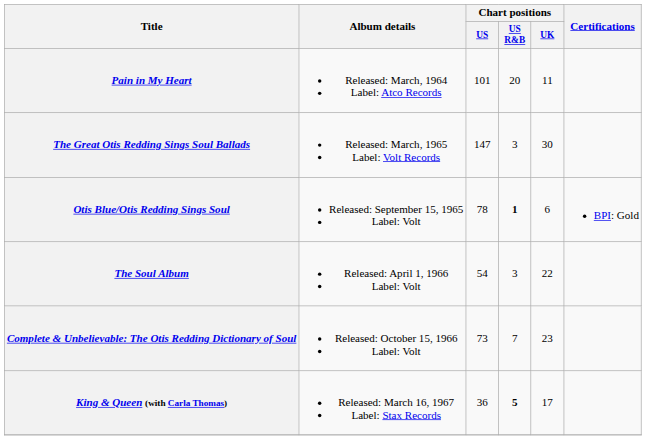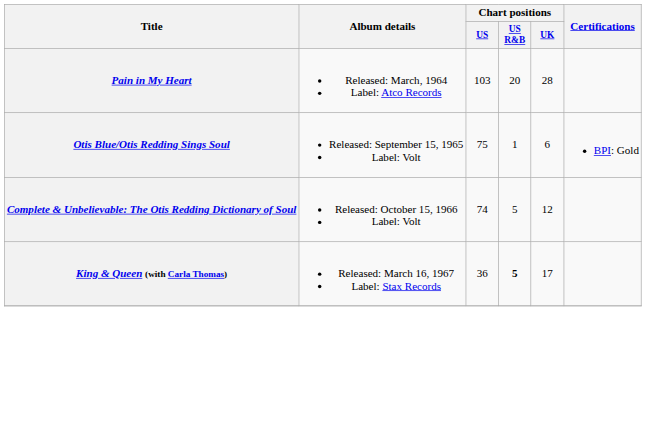Pain in My Heart | Chart positions / US: 101 -> 103
Pain in My Heart | Chart positions / UK: 11 -> 28
- row: The Great Otis Redding Sings Soul Ballads | Released: March, 1965 Label: Volt Records | 147 | 3 | 30
Otis Blue/Otis Redding Sings Soul | Chart positions / US: 78 -> 75
Otis Blue/Otis Redding Sings Soul | Chart positions / US R&B: bold -> normal
- row: The Soul Album | Released: April 1, 1966 Label: Volt | 54 | 3 | 22
Complete & Unbelievable: The Otis Redding Dictionary of Soul | Chart positions / US: 73 -> 74
Complete & Unbelievable: The Otis Redding Dictionary of Soul | Chart positions / US R&B: 7 -> 5
Complete & Unbelievable: The Otis Redding Dictionary of Soul | Chart positions / UK: 23 -> 12
